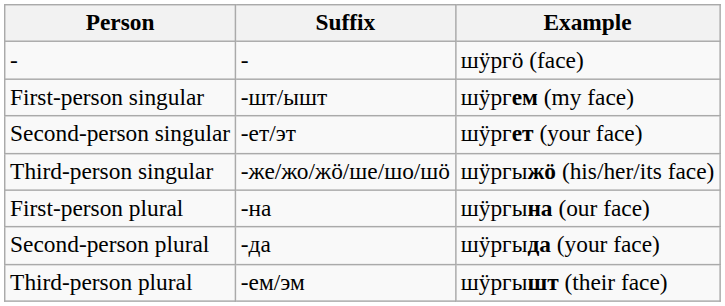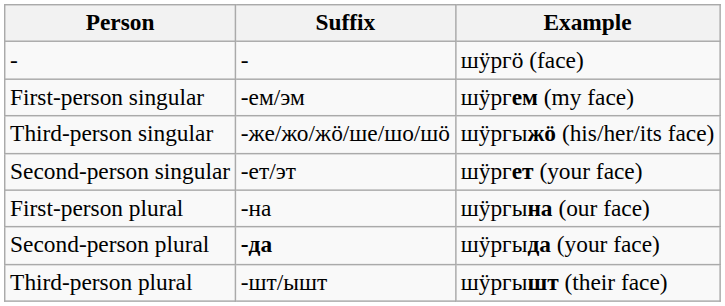First-person singular | Suffix: -шт/ышт -> -ем/эм
rows swapped: Second-person singular <-> Third-person singular
Second-person plural | Suffix: normal -> bold
Third-person plural | Suffix: -ем/эм -> -шт/ышт
